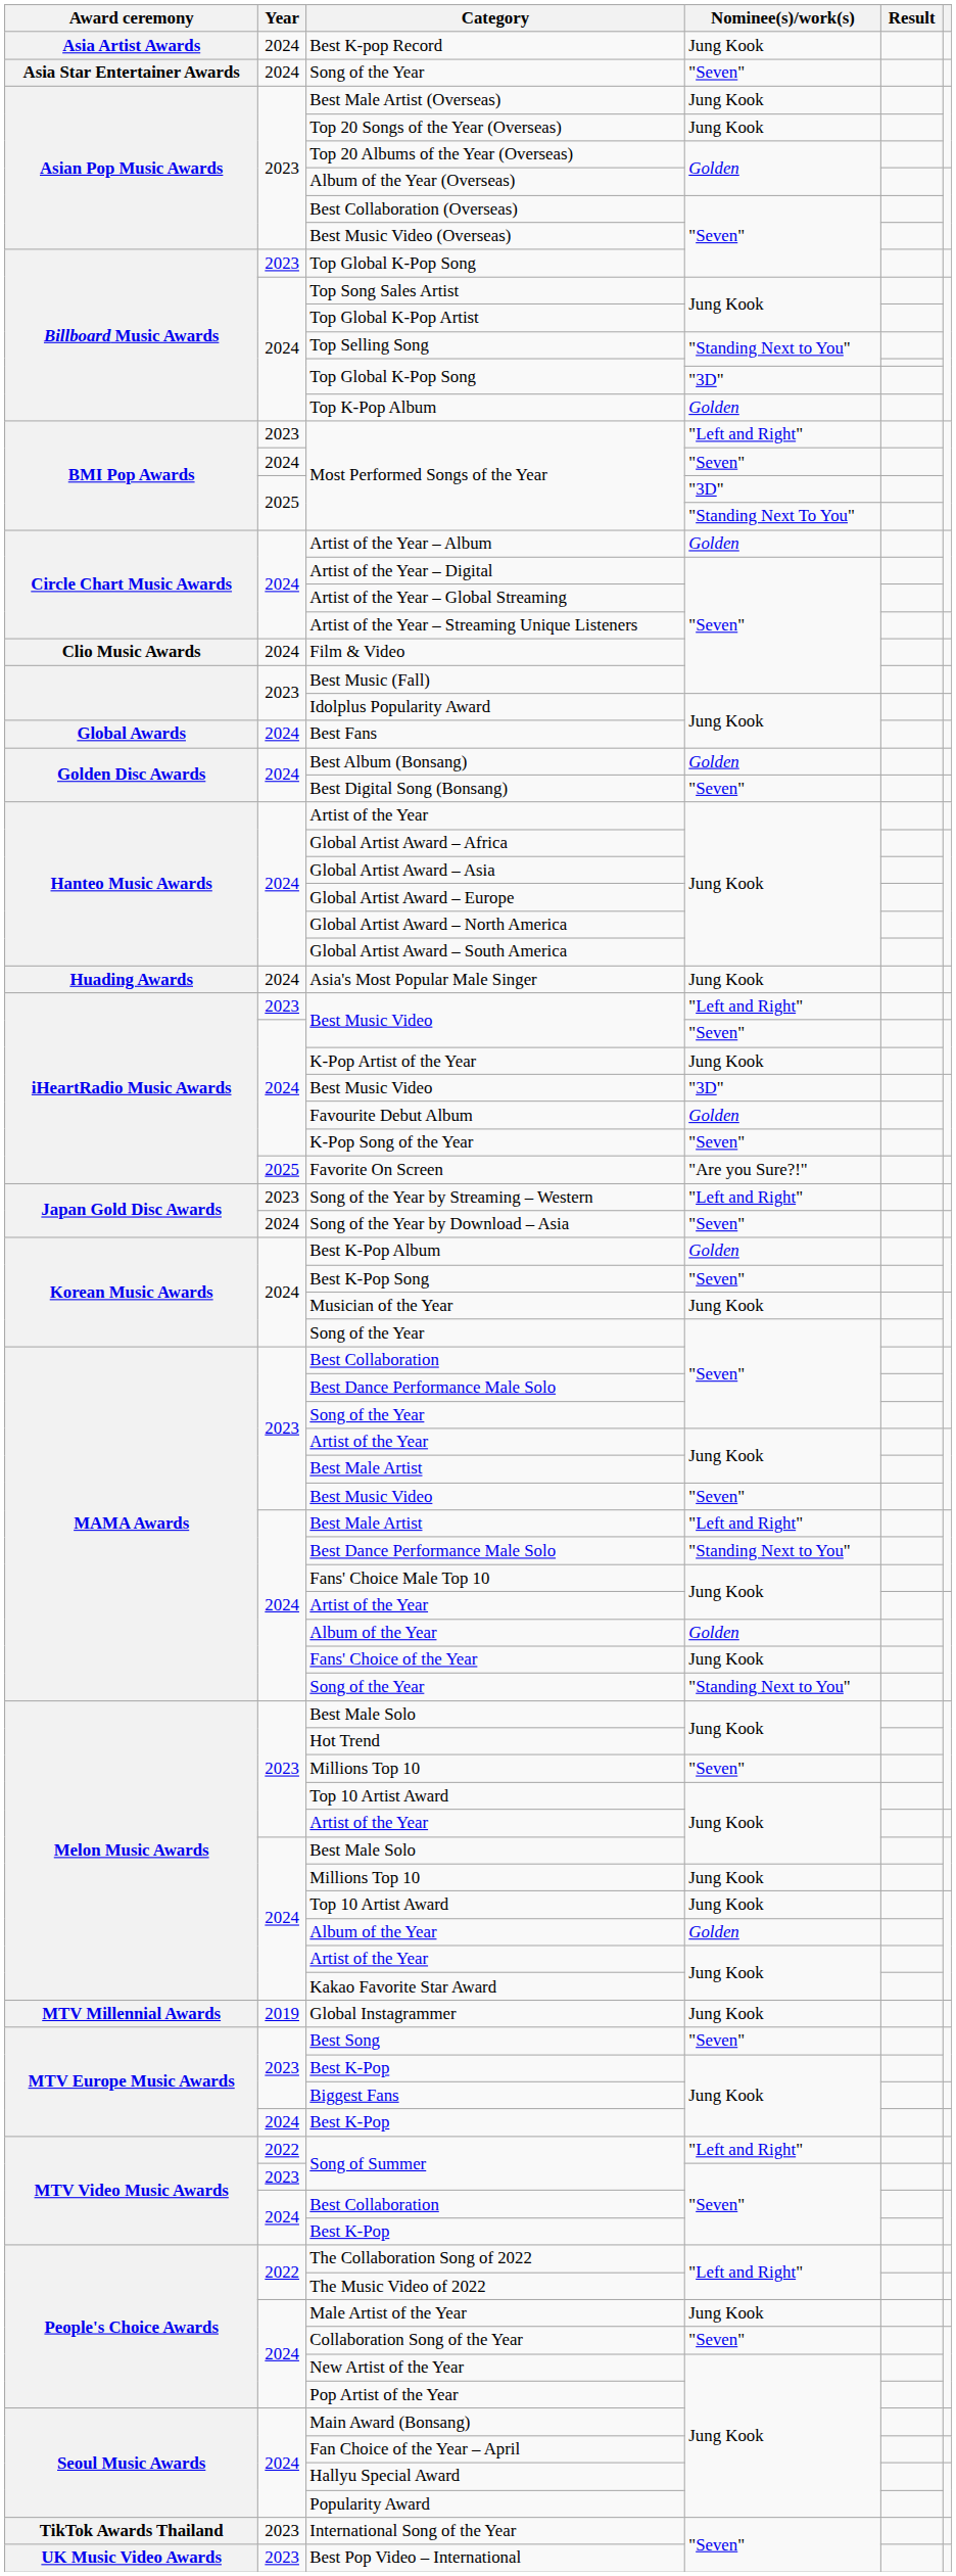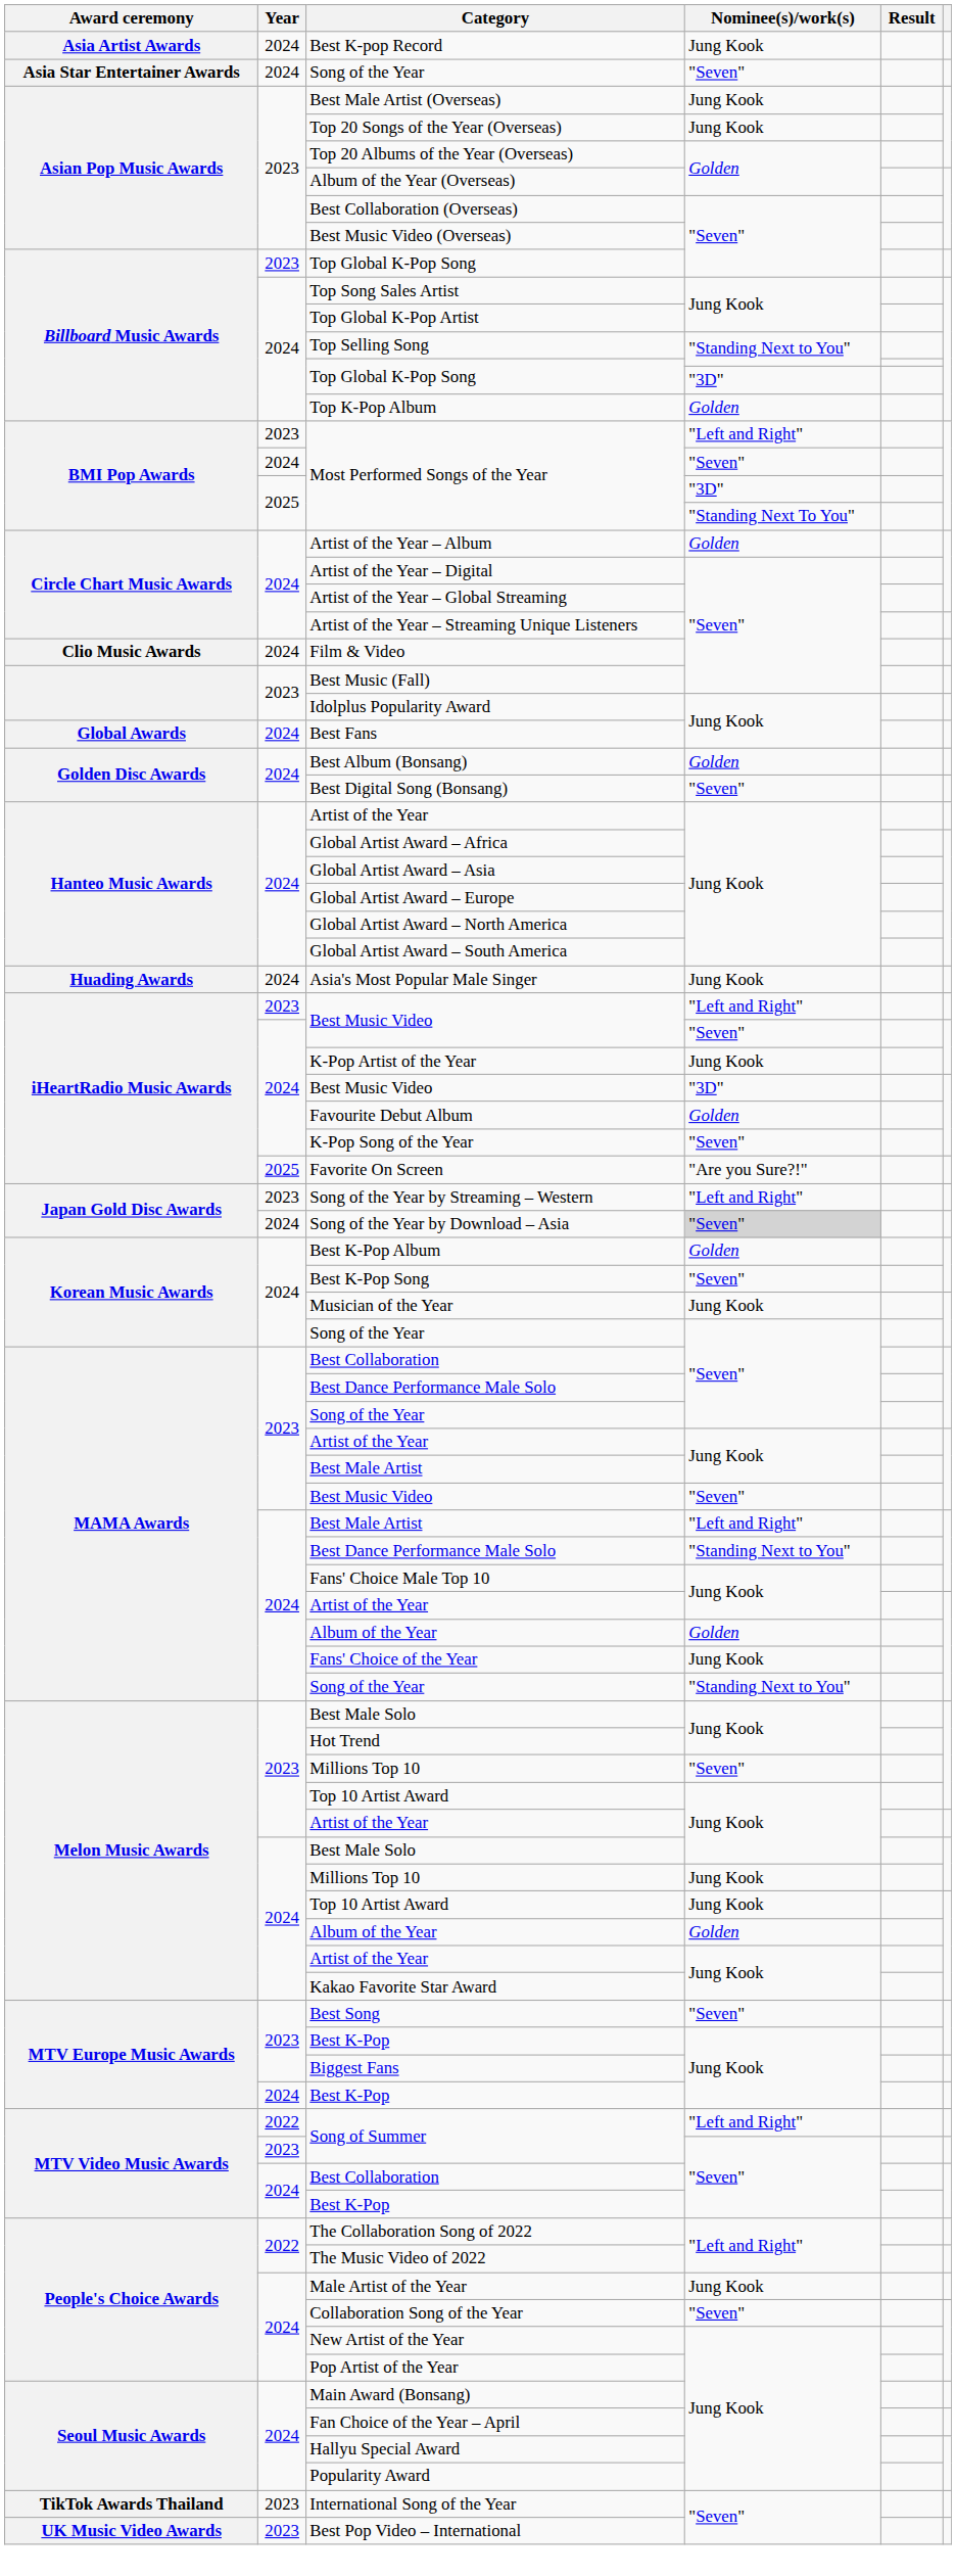Song of the Year by Download – Asia | Nominee(s)/work(s): no background -> lightgrey background
- row: MTV Millennial Awards | 2019 | Global Instagrammer | Jung Kook
